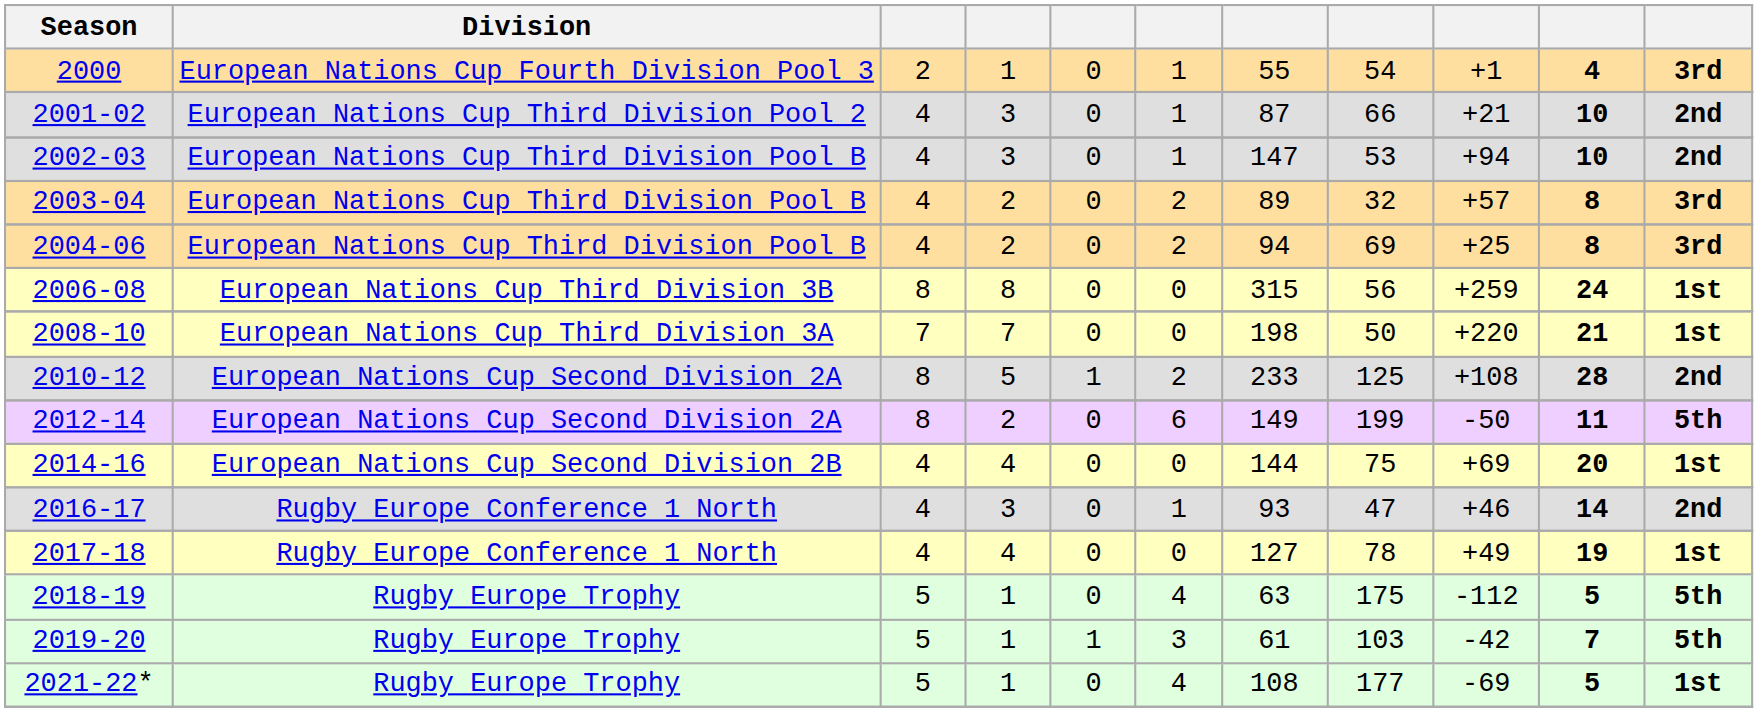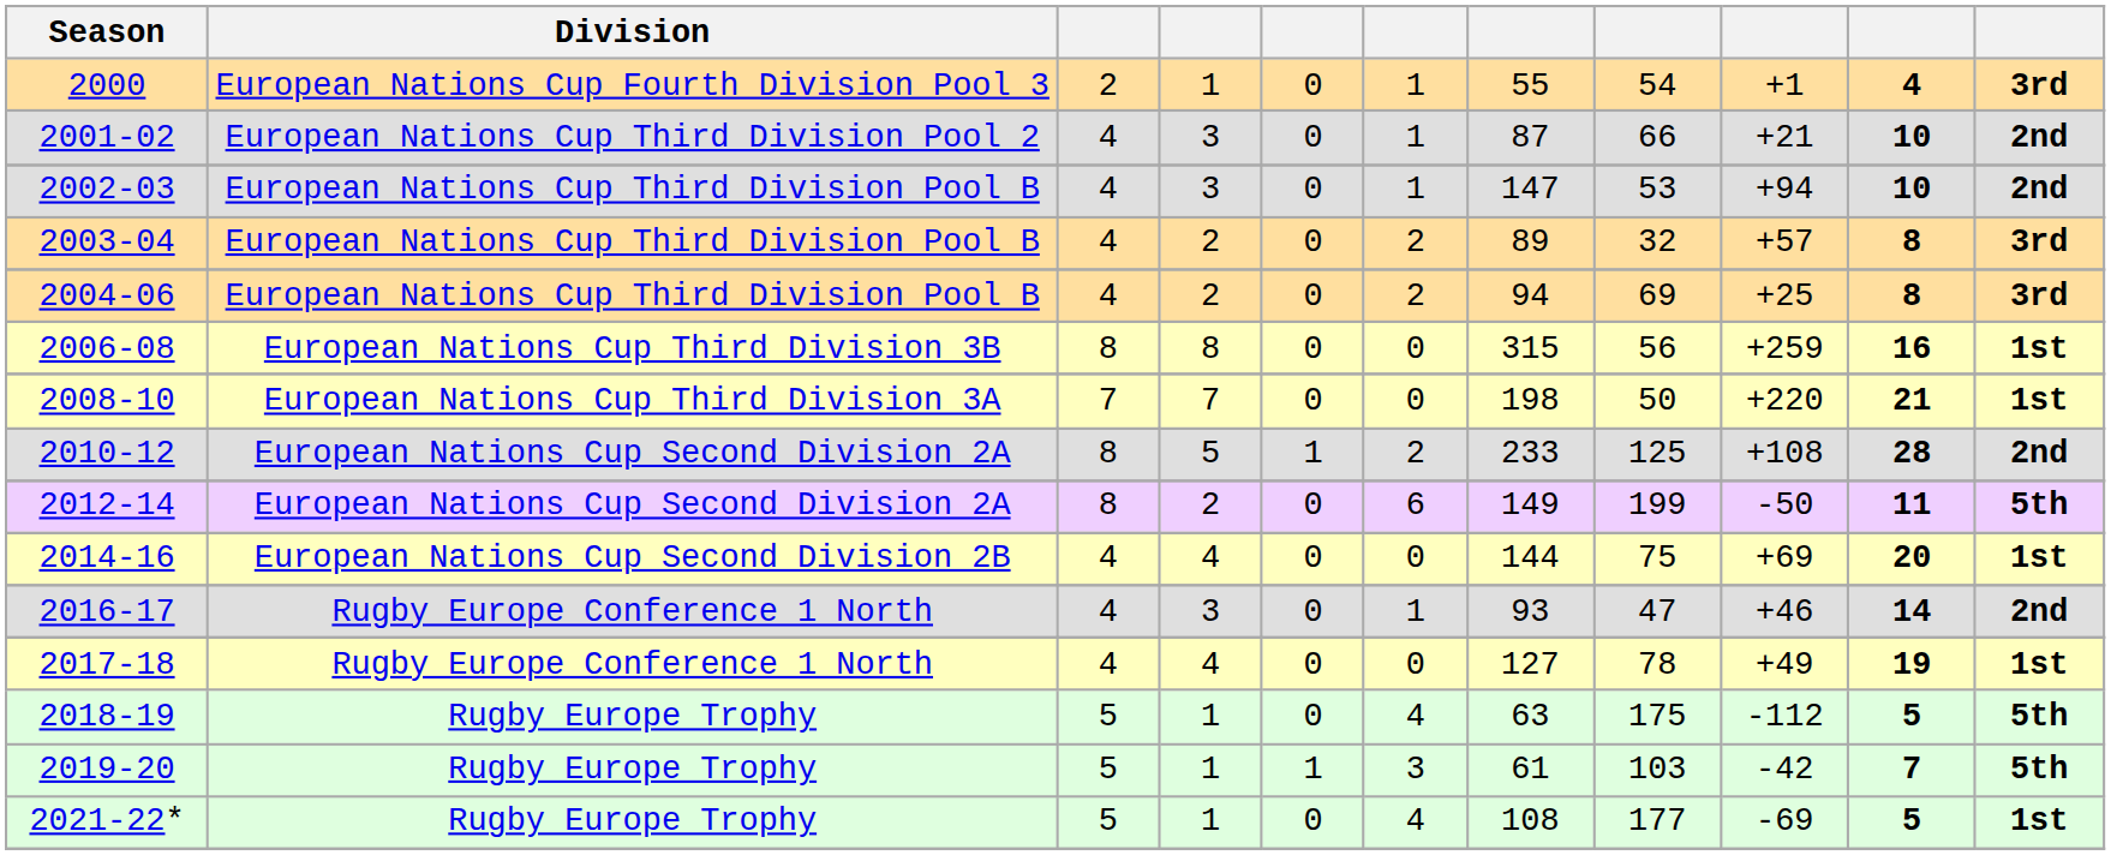2006-08 | column 10: 24 -> 16
